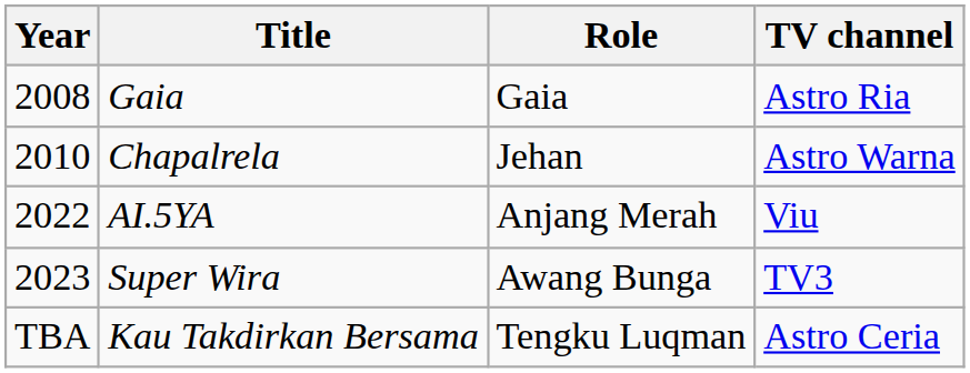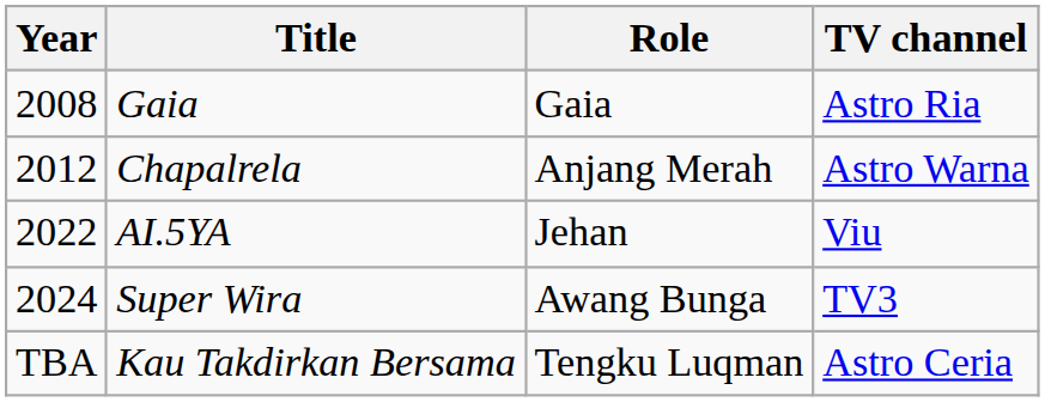Chapalrela | Year: 2010 -> 2012
Chapalrela | Role: Jehan -> Anjang Merah
AI.5YA | Role: Anjang Merah -> Jehan
Super Wira | Year: 2023 -> 2024
